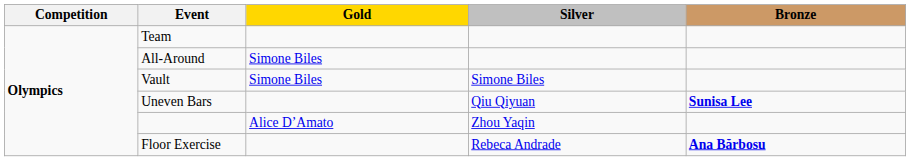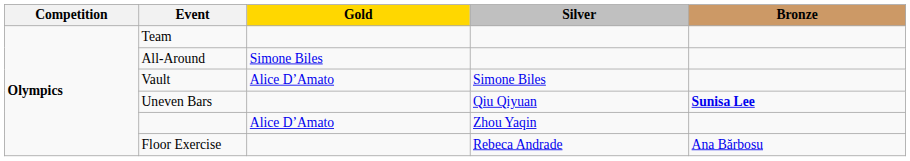Vault | Gold: Simone Biles -> Alice D’Amato
Floor Exercise | Bronze: bold -> normal
